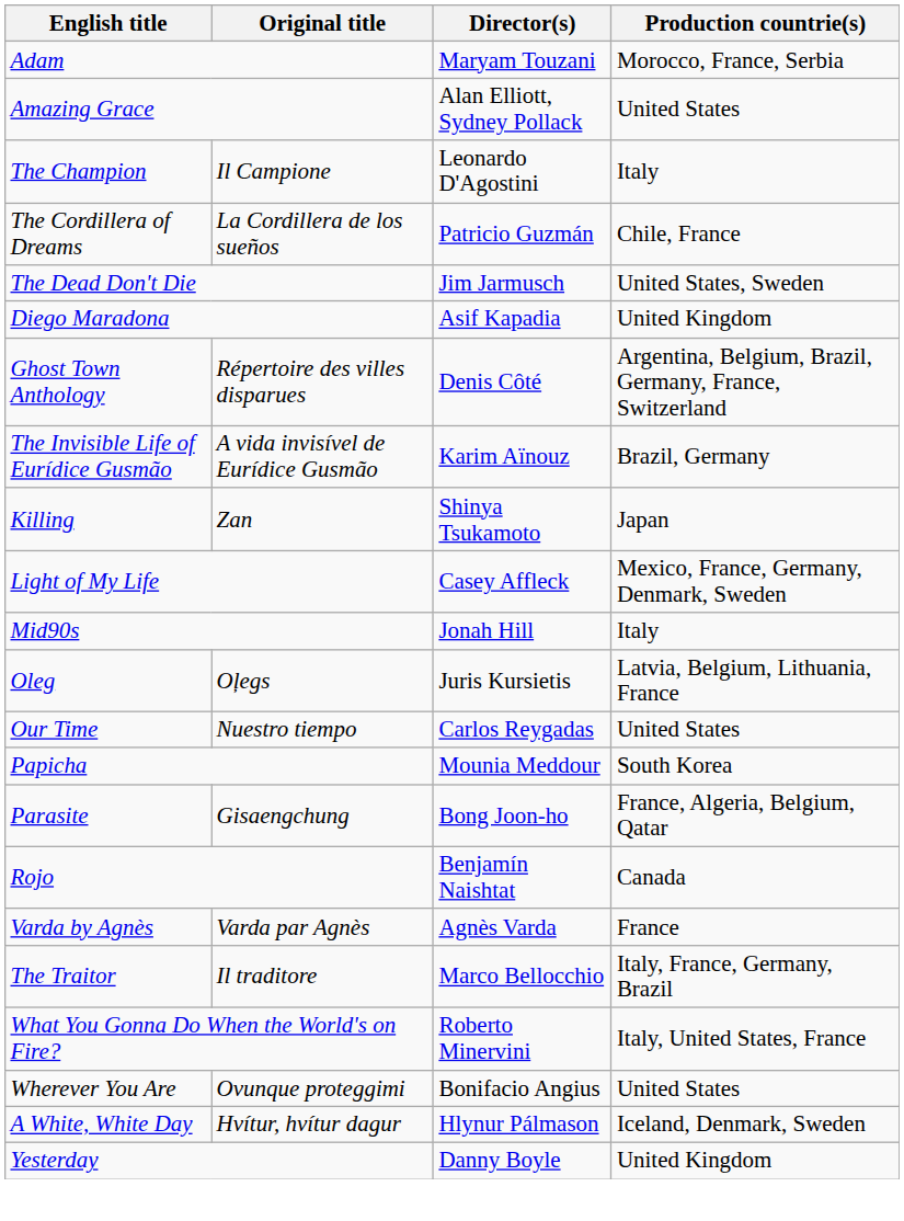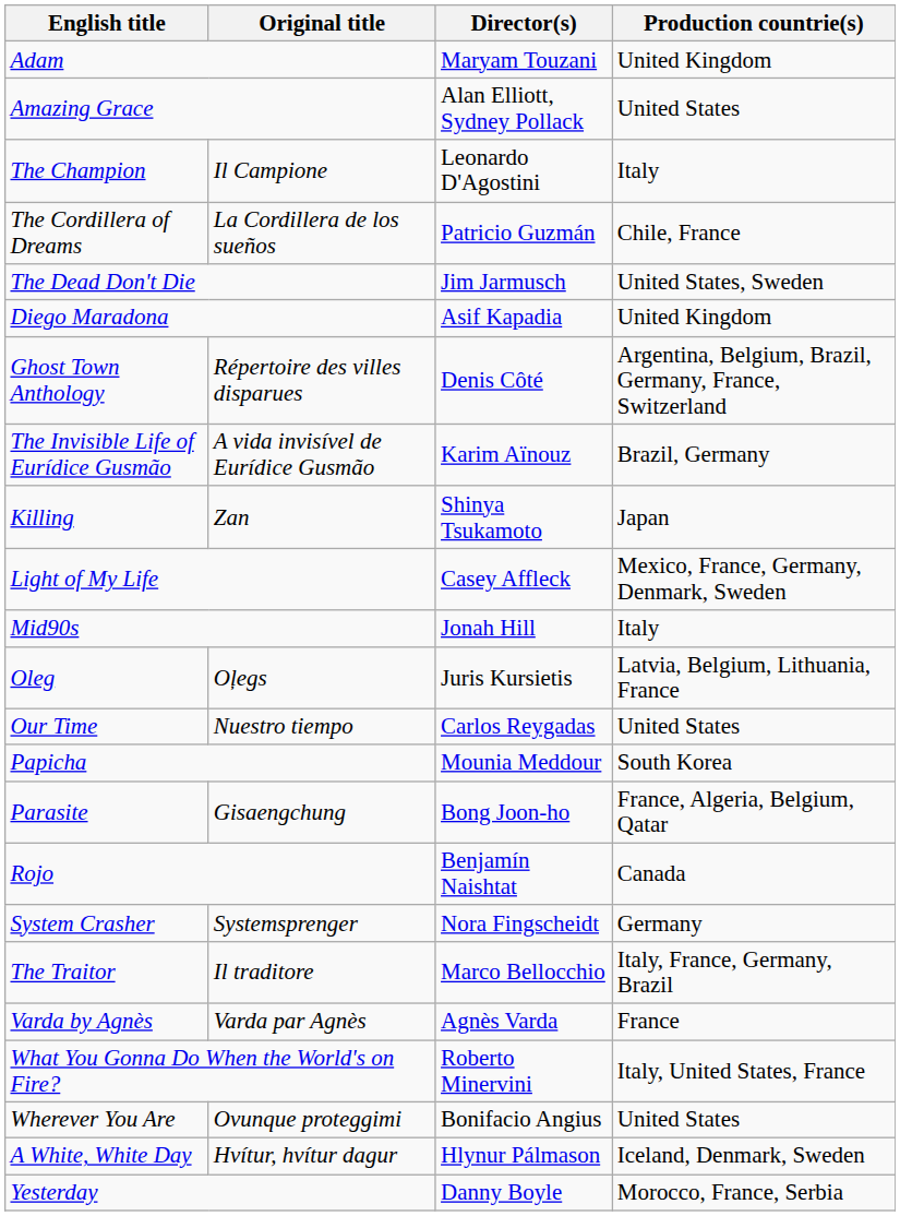Adam | Production countrie(s): Morocco, France, Serbia -> United Kingdom
+ row: System Crasher | Systemsprenger | Nora Fingscheidt | Germany
rows swapped: The Traitor <-> Varda by Agnès
Yesterday | Production countrie(s): United Kingdom -> Morocco, France, Serbia
